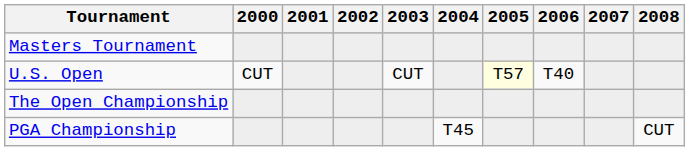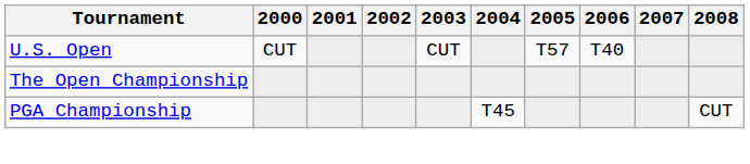- row: Masters Tournament
U.S. Open | 2005: lightyellow background -> no background
